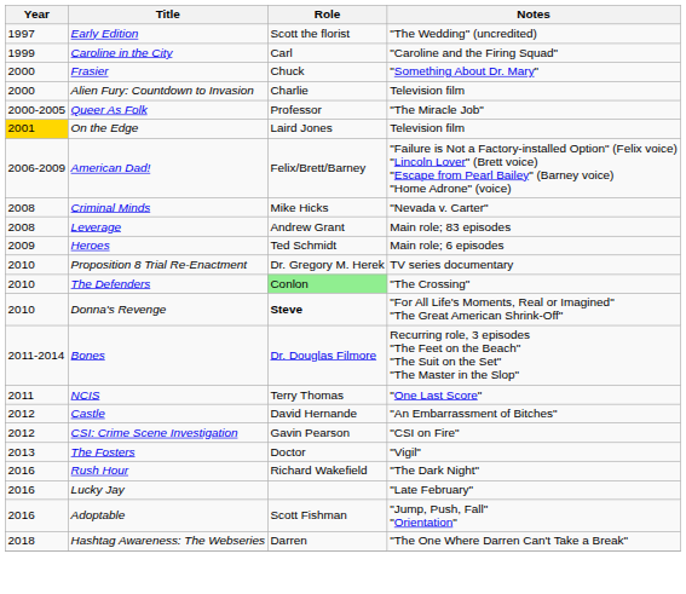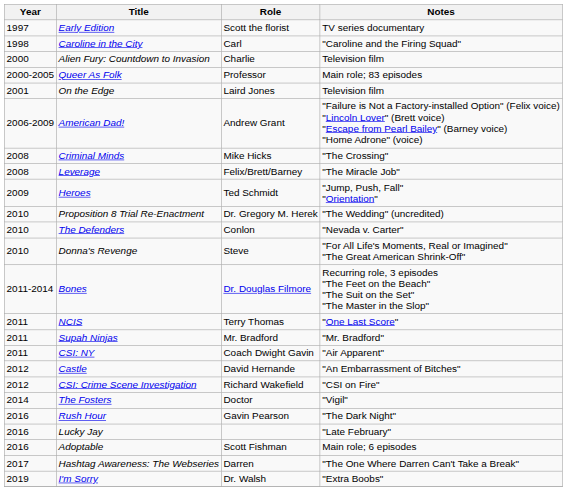Early Edition | Notes: "The Wedding" (uncredited) -> TV series documentary
Caroline in the City | Year: 1999 -> 1998
- row: 2000 | Frasier | Chuck | "Something About Dr. Mary"
Queer As Folk | Notes: "The Miracle Job" -> Main role; 83 episodes
On the Edge | Year: gold background -> no background
American Dad! | Role: Felix/Brett/Barney -> Andrew Grant
Criminal Minds | Notes: "Nevada v. Carter" -> "The Crossing"
Leverage | Role: Andrew Grant -> Felix/Brett/Barney
Leverage | Notes: Main role; 83 episodes -> "The Miracle Job"
Heroes | Notes: Main role; 6 episodes -> "Jump, Push, Fall" "Orientation"
Proposition 8 Trial Re-Enactment | Notes: TV series documentary -> "The Wedding" (uncredited)
The Defenders | Role: lightgreen background -> no background
The Defenders | Notes: "The Crossing" -> "Nevada v. Carter"
Donna's Revenge | Role: bold -> normal
+ row: 2011 | Supah Ninjas | Mr. Bradford | "Mr. Bradford"
+ row: 2011 | CSI: NY | Coach Dwight Gavin | "Air Apparent"
CSI: Crime Scene Investigation | Role: Gavin Pearson -> Richard Wakefield
The Fosters | Year: 2013 -> 2014
Rush Hour | Role: Richard Wakefield -> Gavin Pearson
Adoptable | Notes: "Jump, Push, Fall" "Orientation" -> Main role; 6 episodes
Hashtag Awareness: The Webseries | Year: 2018 -> 2017
+ row: 2019 | I'm Sorry | Dr. Walsh | "Extra Boobs"
